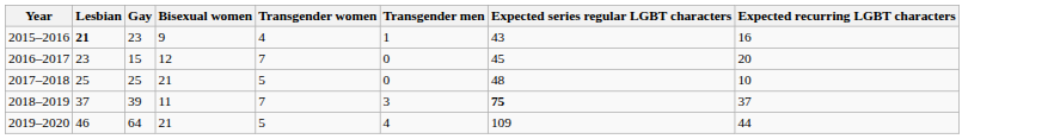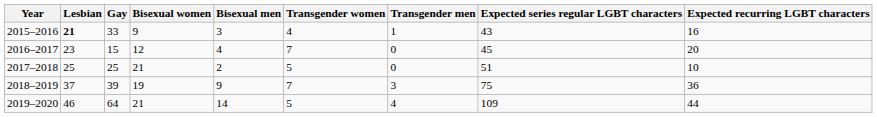+ column: Bisexual men | 3 | 4 | 2 | 9 | 14
2015–2016 | Gay: 23 -> 33
2017–2018 | Expected series regular LGBT characters: 48 -> 51
2018–2019 | Bisexual women: 11 -> 19
2018–2019 | Expected series regular LGBT characters: bold -> normal
2018–2019 | Expected recurring LGBT characters: 37 -> 36
